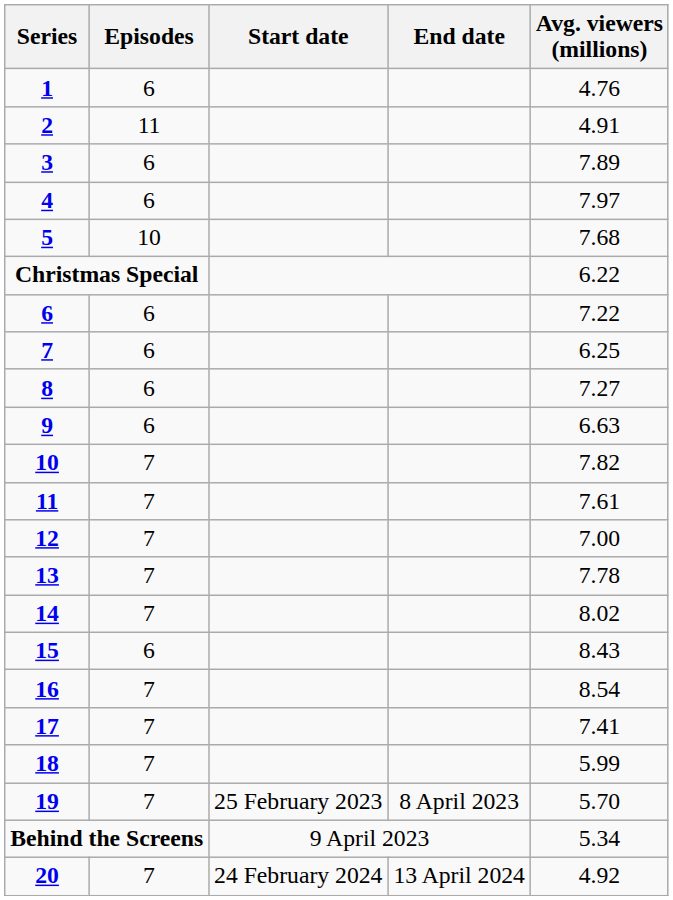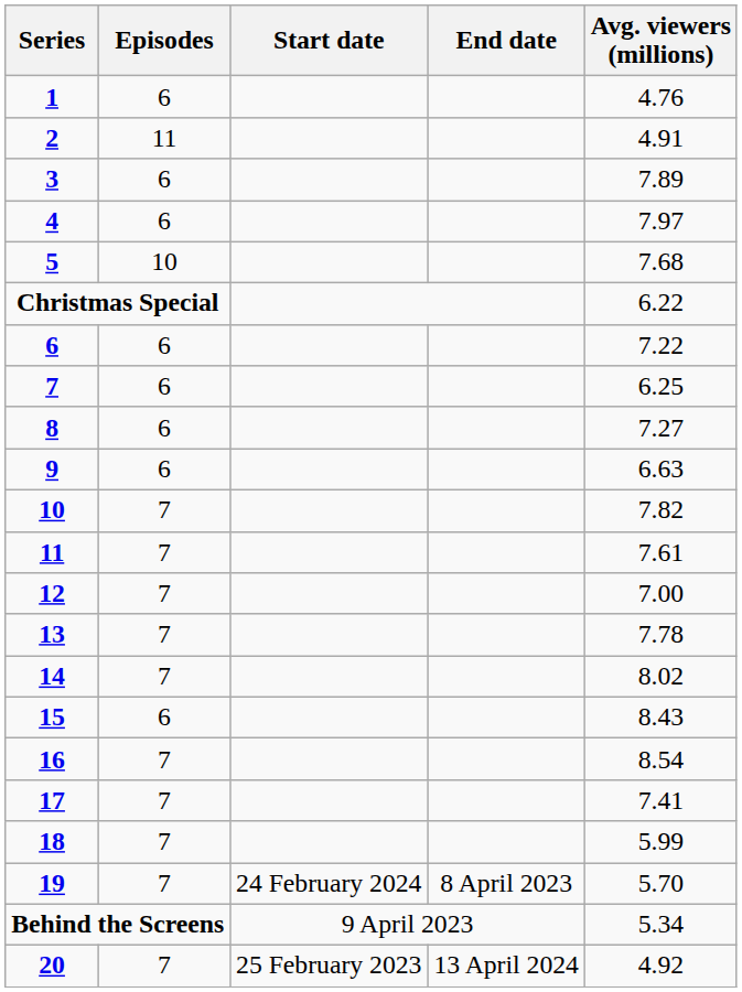19 | Start date: 25 February 2023 -> 24 February 2024
20 | Start date: 24 February 2024 -> 25 February 2023
